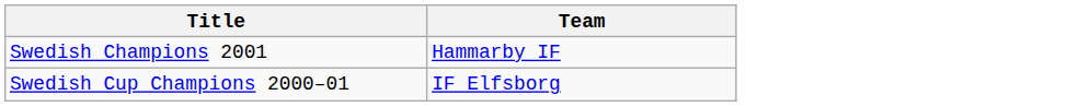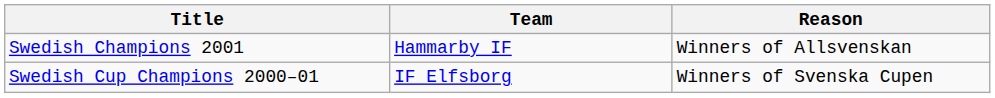+ column: Reason | Winners of Allsvenskan | Winners of Svenska Cupen
